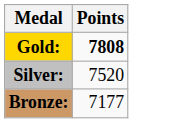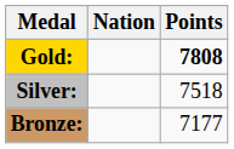+ column: Nation
Silver: | Points: 7520 -> 7518
